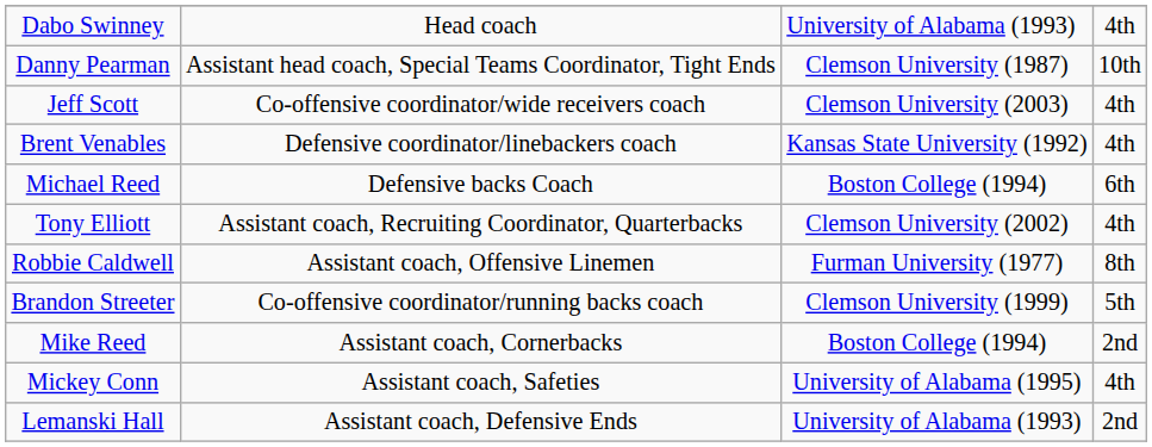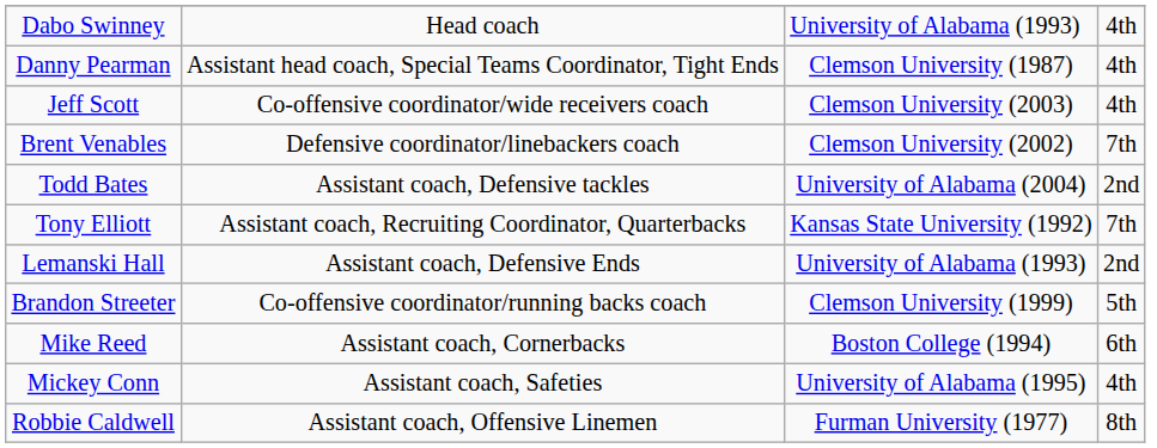Danny Pearman | column 4: 10th -> 4th
Brent Venables | column 3: Kansas State University (1992) -> Clemson University (2002)
Brent Venables | column 4: 4th -> 7th
- row: Michael Reed | Defensive backs Coach | Boston College (1994) | 6th
+ row: Todd Bates | Assistant coach, Defensive tackles | University of Alabama (2004) | 2nd
Tony Elliott | column 3: Clemson University (2002) -> Kansas State University (1992)
Tony Elliott | column 4: 4th -> 7th
rows swapped: Robbie Caldwell <-> Lemanski Hall
Mike Reed | column 4: 2nd -> 6th
